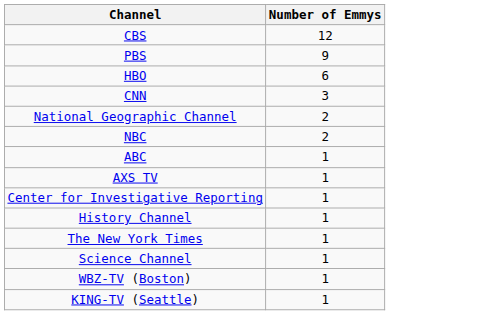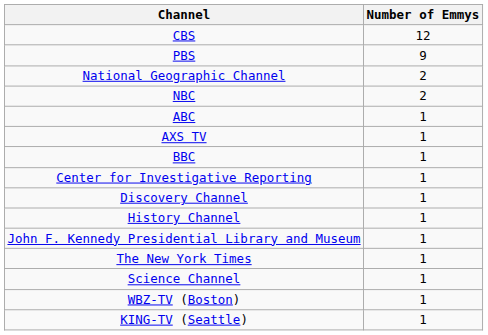- row: HBO | 6
- row: CNN | 3
+ row: BBC | 1
+ row: Discovery Channel | 1
+ row: John F. Kennedy Presidential Library and Museum | 1
